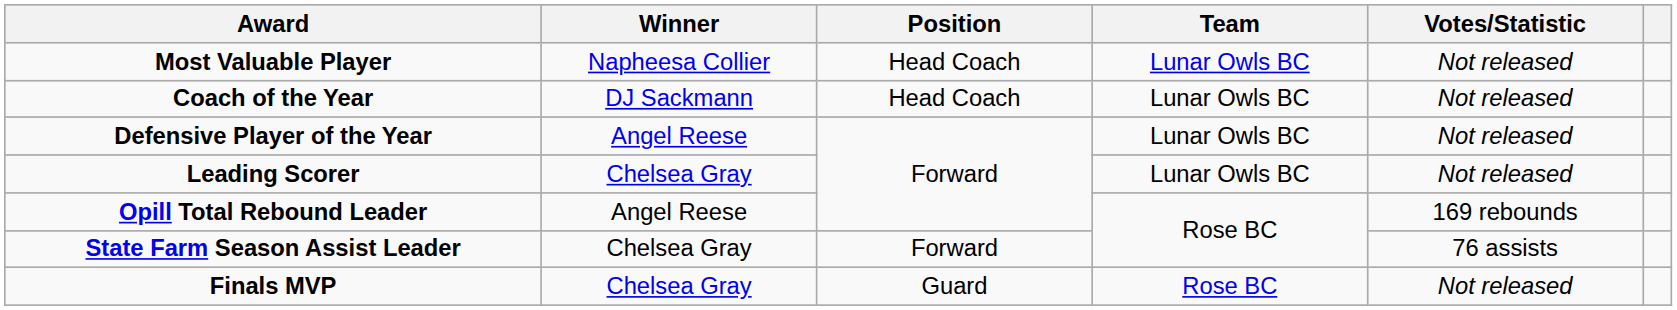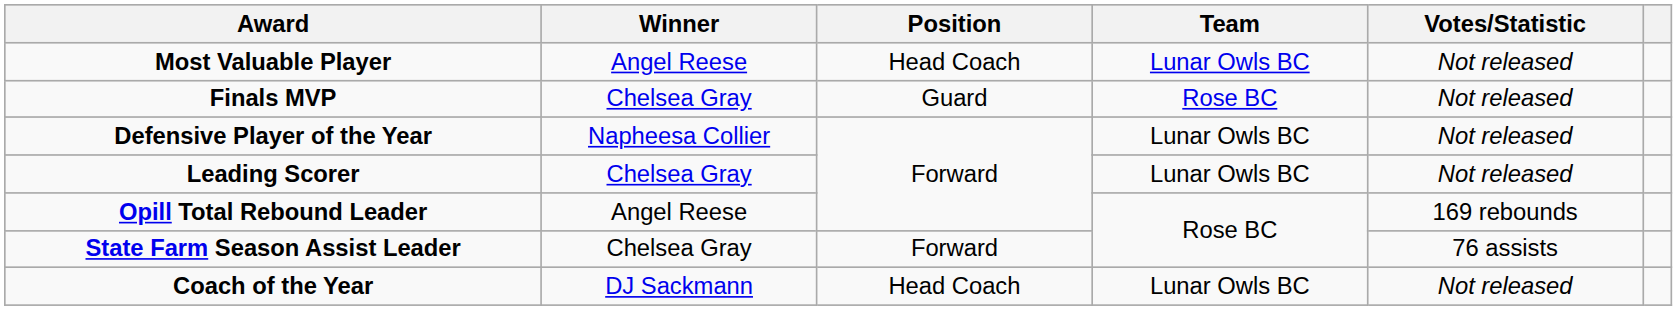Most Valuable Player | Winner: Napheesa Collier -> Angel Reese
rows swapped: Finals MVP <-> Coach of the Year
Defensive Player of the Year | Winner: Angel Reese -> Napheesa Collier
